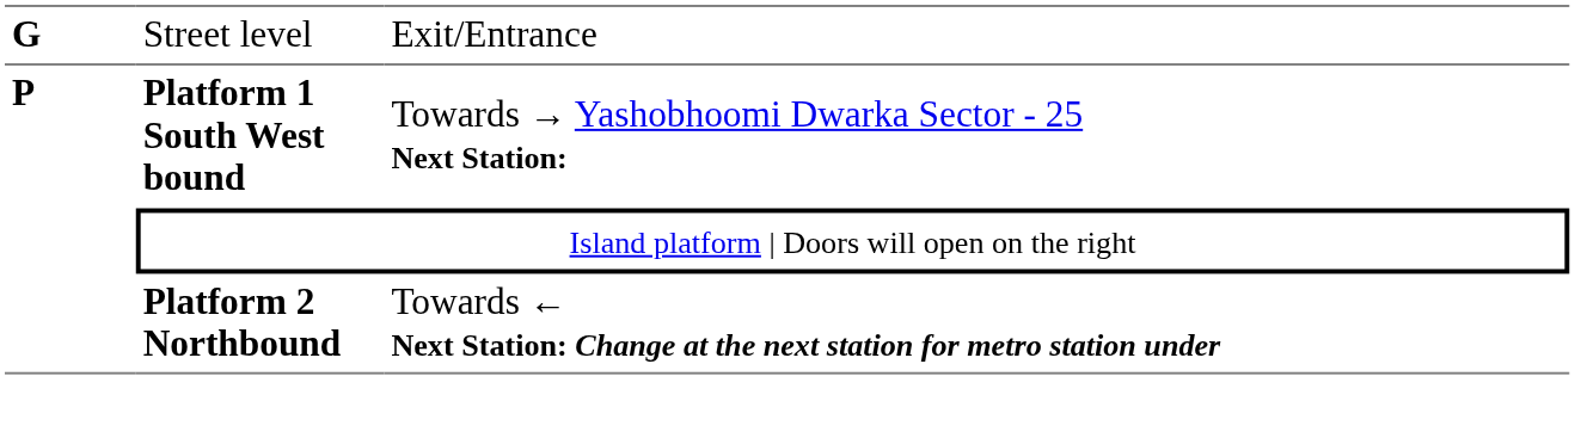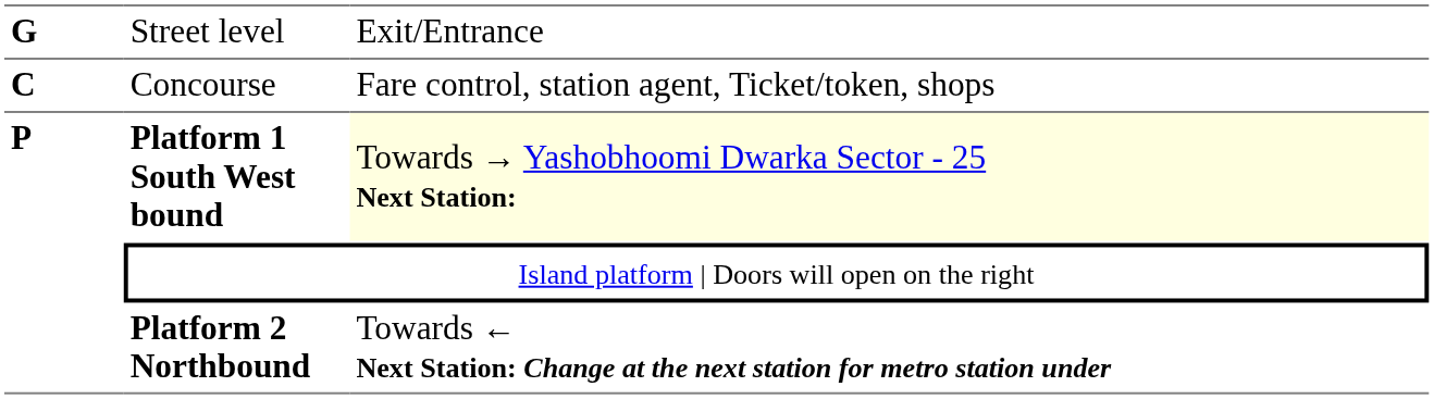+ row: C | Concourse | Fare control, station agent, Ticket/token, shops
Platform 1 South West bound | column 3: no background -> lightyellow background
